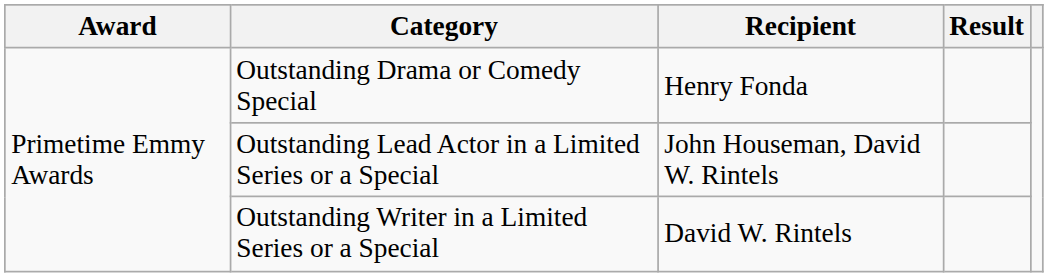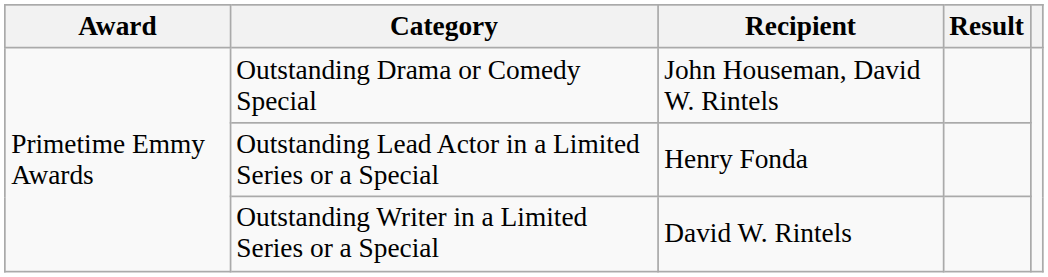Outstanding Drama or Comedy Special | Recipient: Henry Fonda -> John Houseman, David W. Rintels
Outstanding Lead Actor in a Limited Series or a Special | Recipient: John Houseman, David W. Rintels -> Henry Fonda
